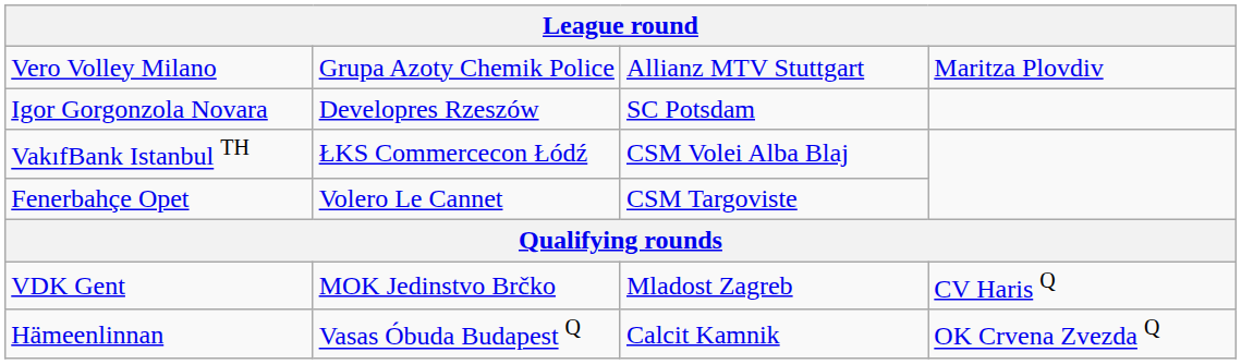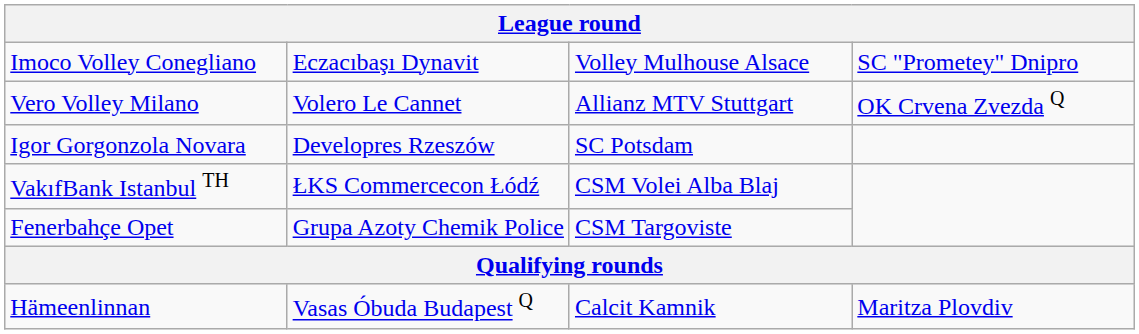+ row: Imoco Volley Conegliano | Eczacıbaşı Dynavit | Volley Mulhouse Alsace | SC "Prometey" Dnipro
Vero Volley Milano | column 2: Grupa Azoty Chemik Police -> Volero Le Cannet
Vero Volley Milano | column 4: Maritza Plovdiv -> OK Crvena Zvezda Q
Fenerbahçe Opet | column 2: Volero Le Cannet -> Grupa Azoty Chemik Police
- row: VDK Gent | MOK Jedinstvo Brčko | Mladost Zagreb | CV Haris Q
Hämeenlinnan | column 4: OK Crvena Zvezda Q -> Maritza Plovdiv
